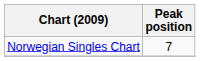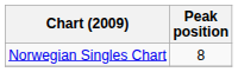Norwegian Singles Chart | Peak position: 7 -> 8
